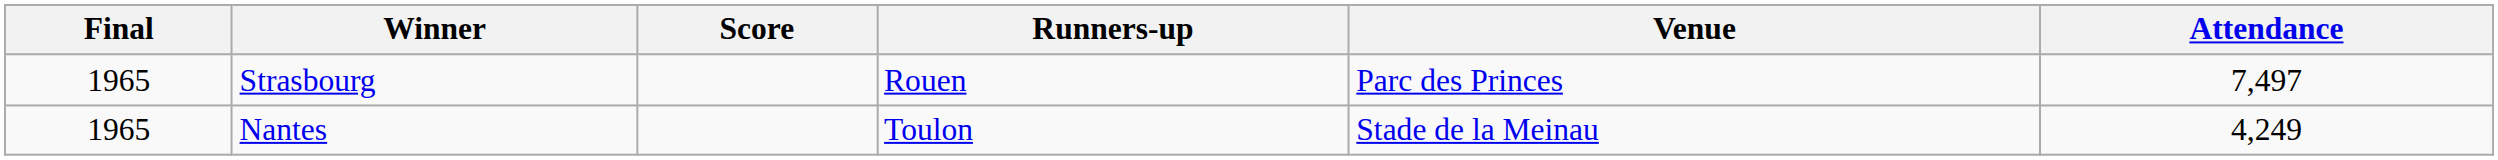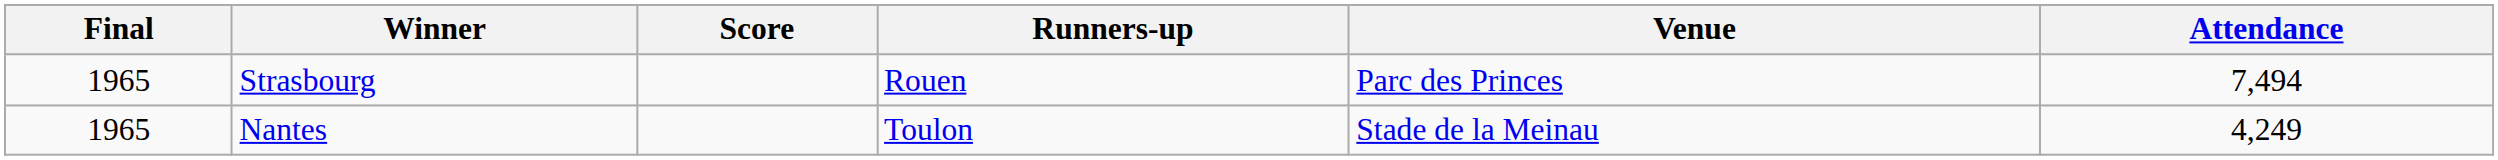Strasbourg | Attendance: 7,497 -> 7,494
